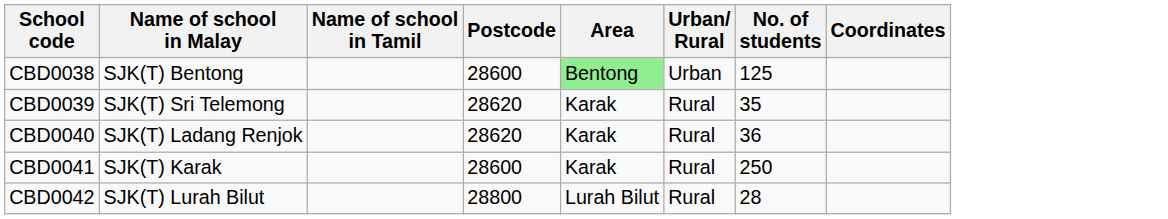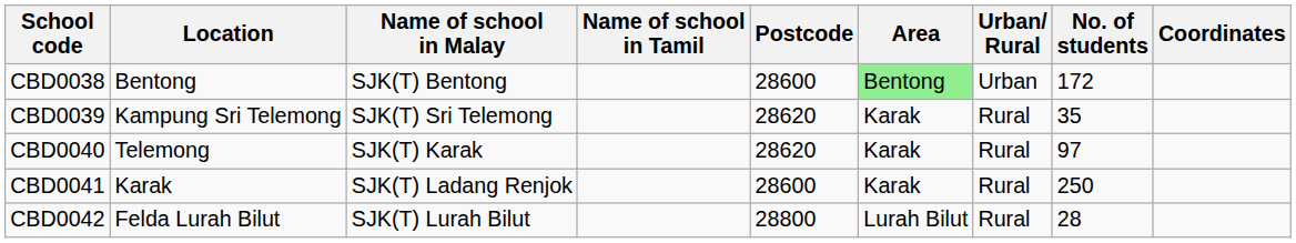+ column: Location | Bentong | Kampung Sri Telemong | Telemong | Karak | Felda Lurah Bilut
CBD0038 | No. of students: 125 -> 172
CBD0040 | Name of school in Malay: SJK(T) Ladang Renjok -> SJK(T) Karak
CBD0040 | No. of students: 36 -> 97
CBD0041 | Name of school in Malay: SJK(T) Karak -> SJK(T) Ladang Renjok
